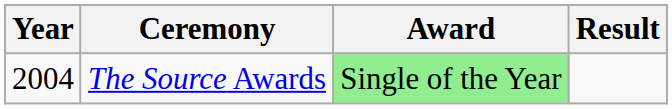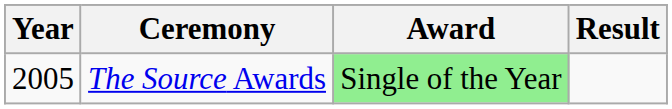The Source Awards | Year: 2004 -> 2005
